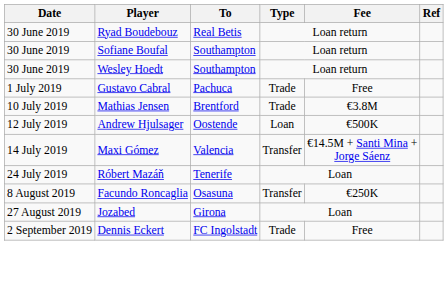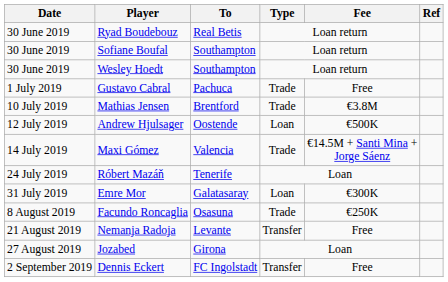Maxi Gómez | Type: Transfer -> Trade
+ row: 31 July 2019 | Emre Mor | Galatasaray | Loan | €300K
Facundo Roncaglia | Type: Transfer -> Trade
+ row: 21 August 2019 | Nemanja Radoja | Levante | Transfer | Free
Dennis Eckert | Type: Trade -> Transfer
